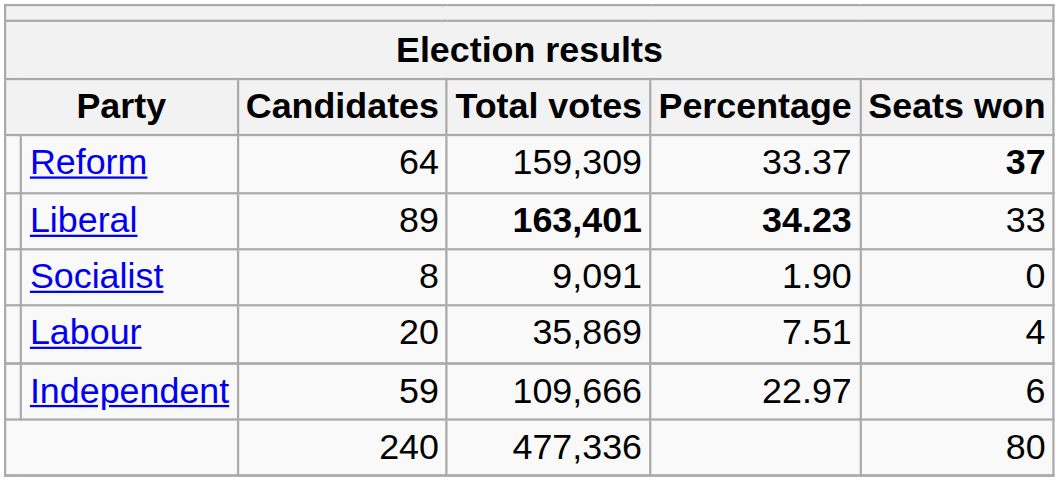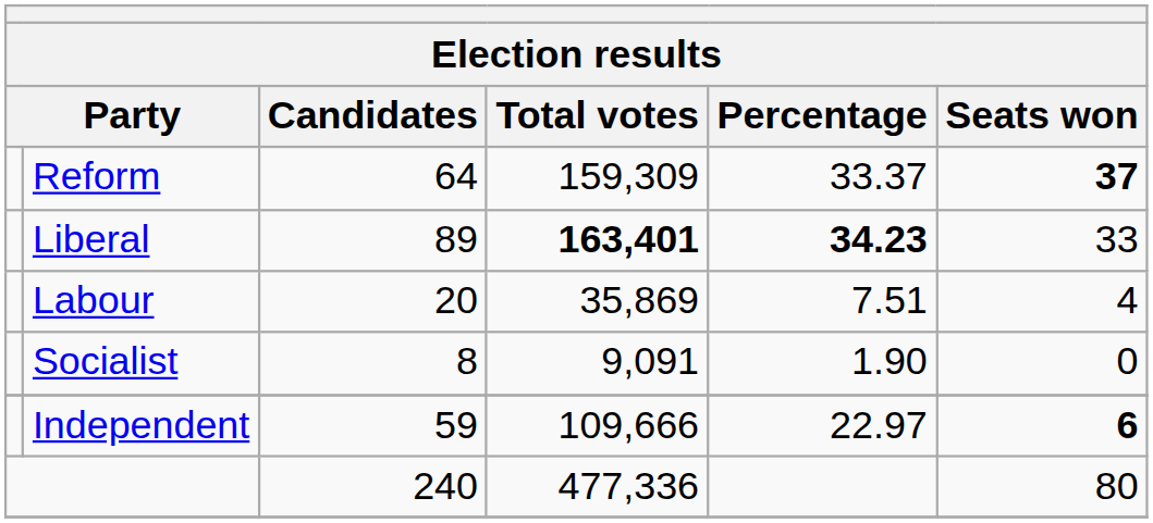rows swapped: Labour <-> Socialist
Independent | Seats won: normal -> bold
